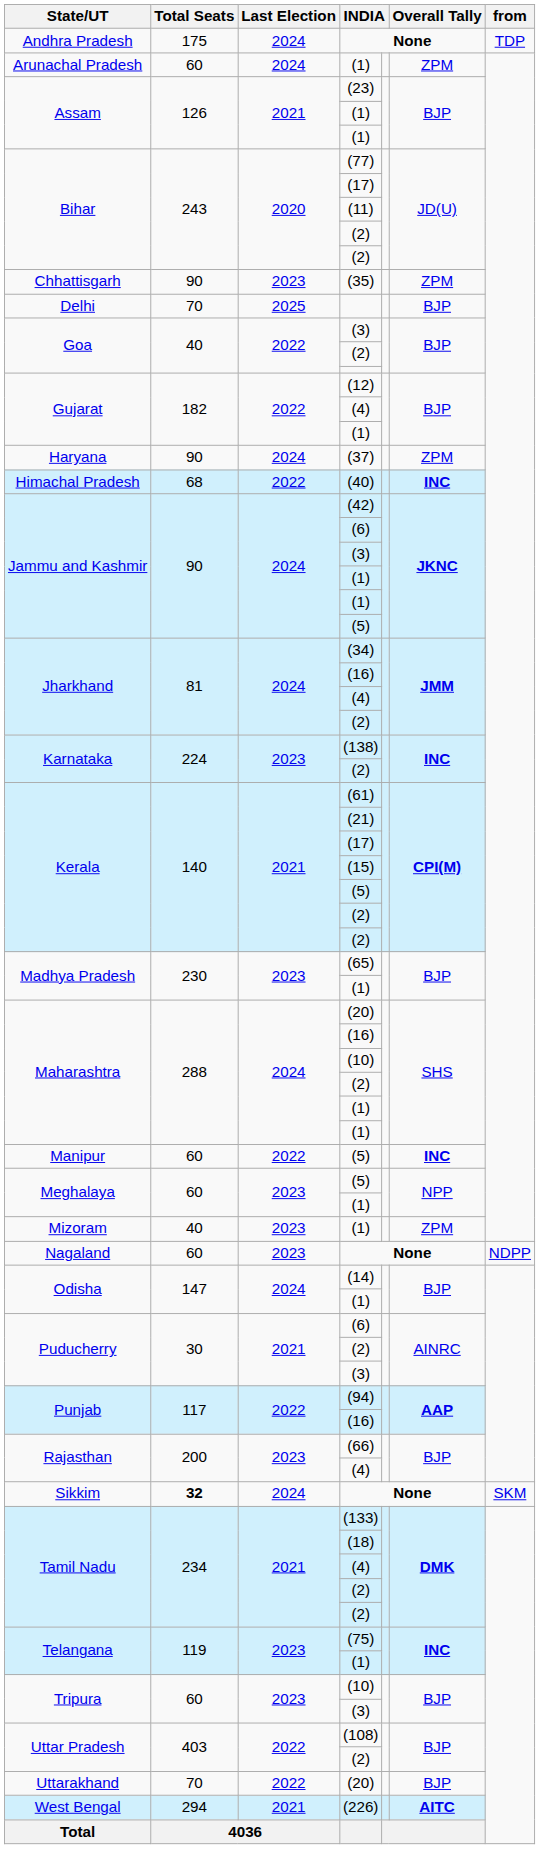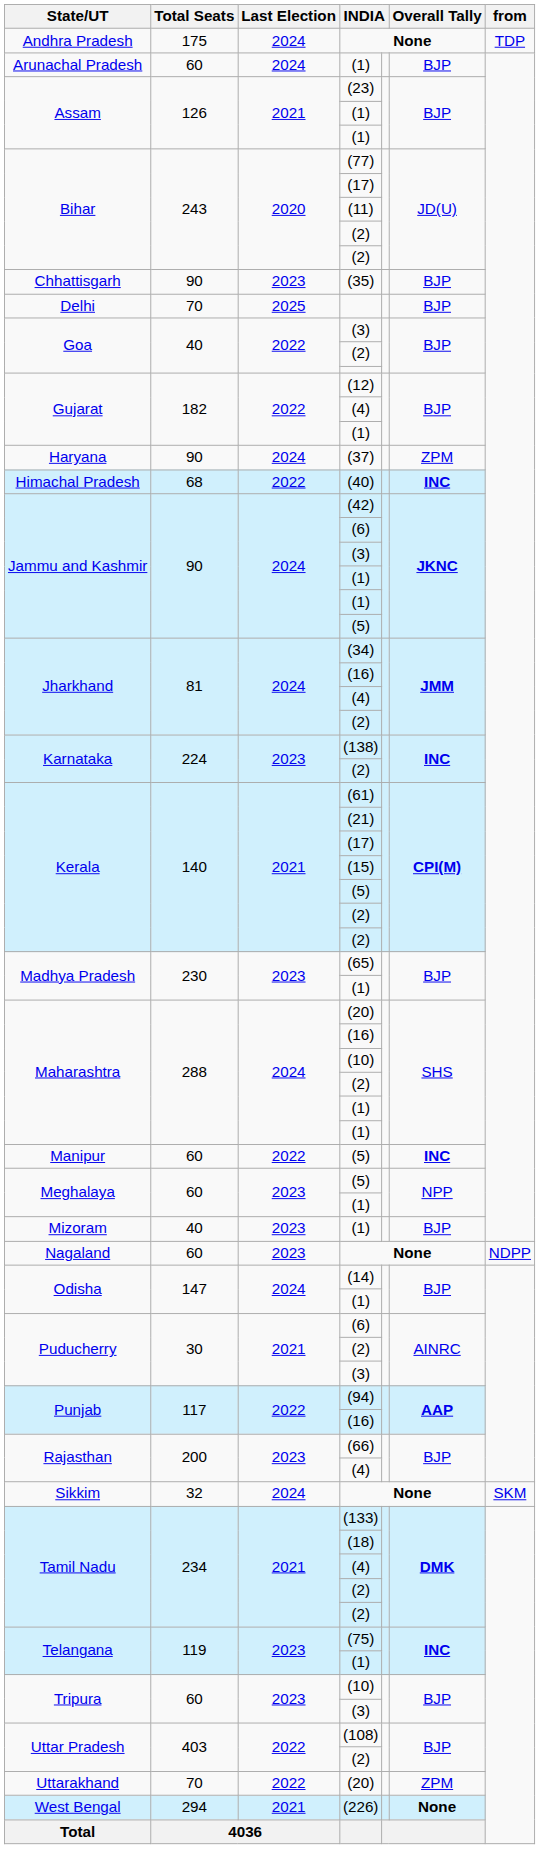Arunachal Pradesh / (1) | Overall Tally: ZPM -> BJP
(35) | Overall Tally: ZPM -> BJP
Mizoram / (1) | Overall Tally: ZPM -> BJP
Sikkim / None | Total Seats: bold -> normal
Uttarakhand / (20) | Overall Tally: BJP -> ZPM
(226) | Overall Tally: AITC -> None
